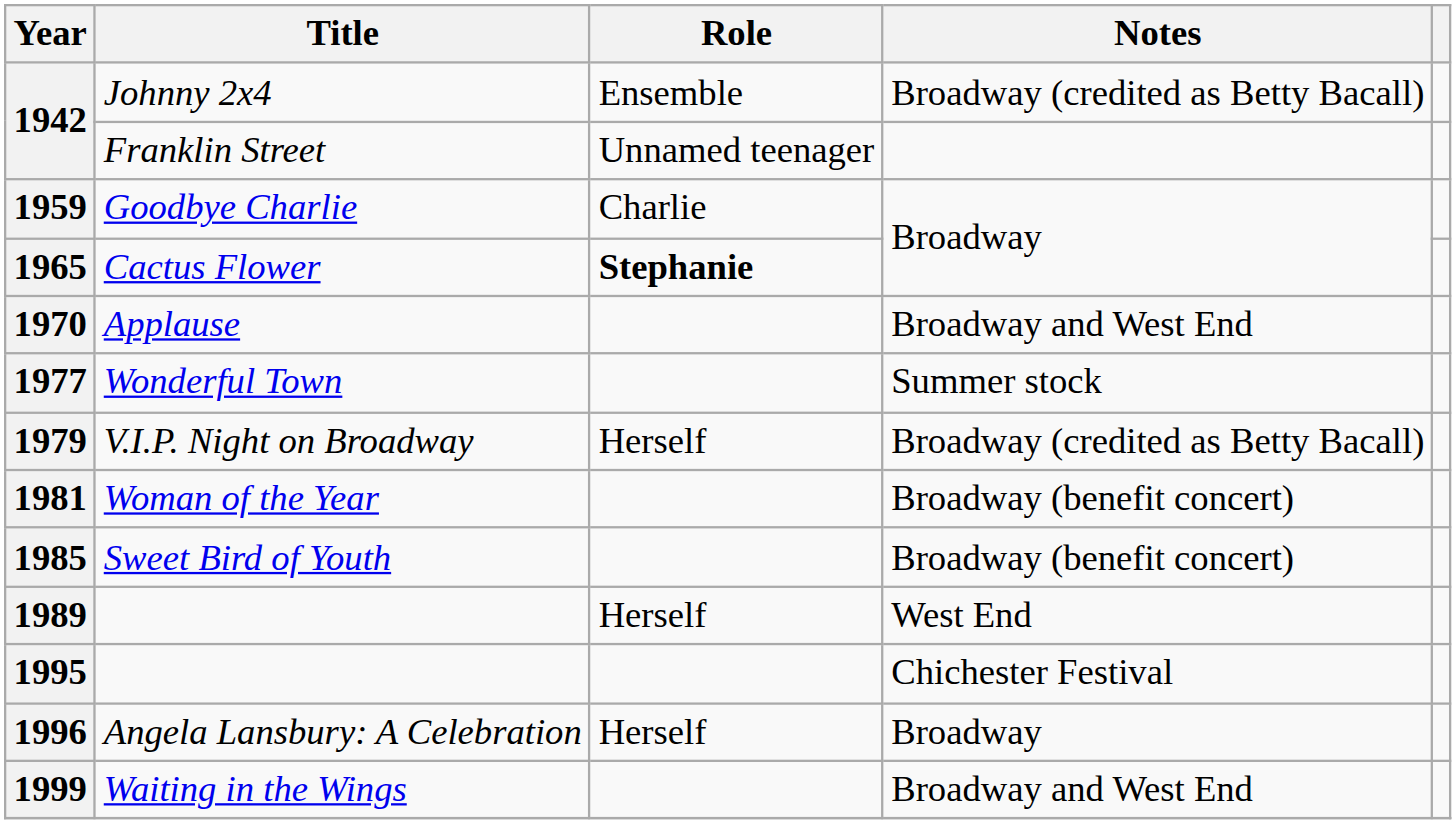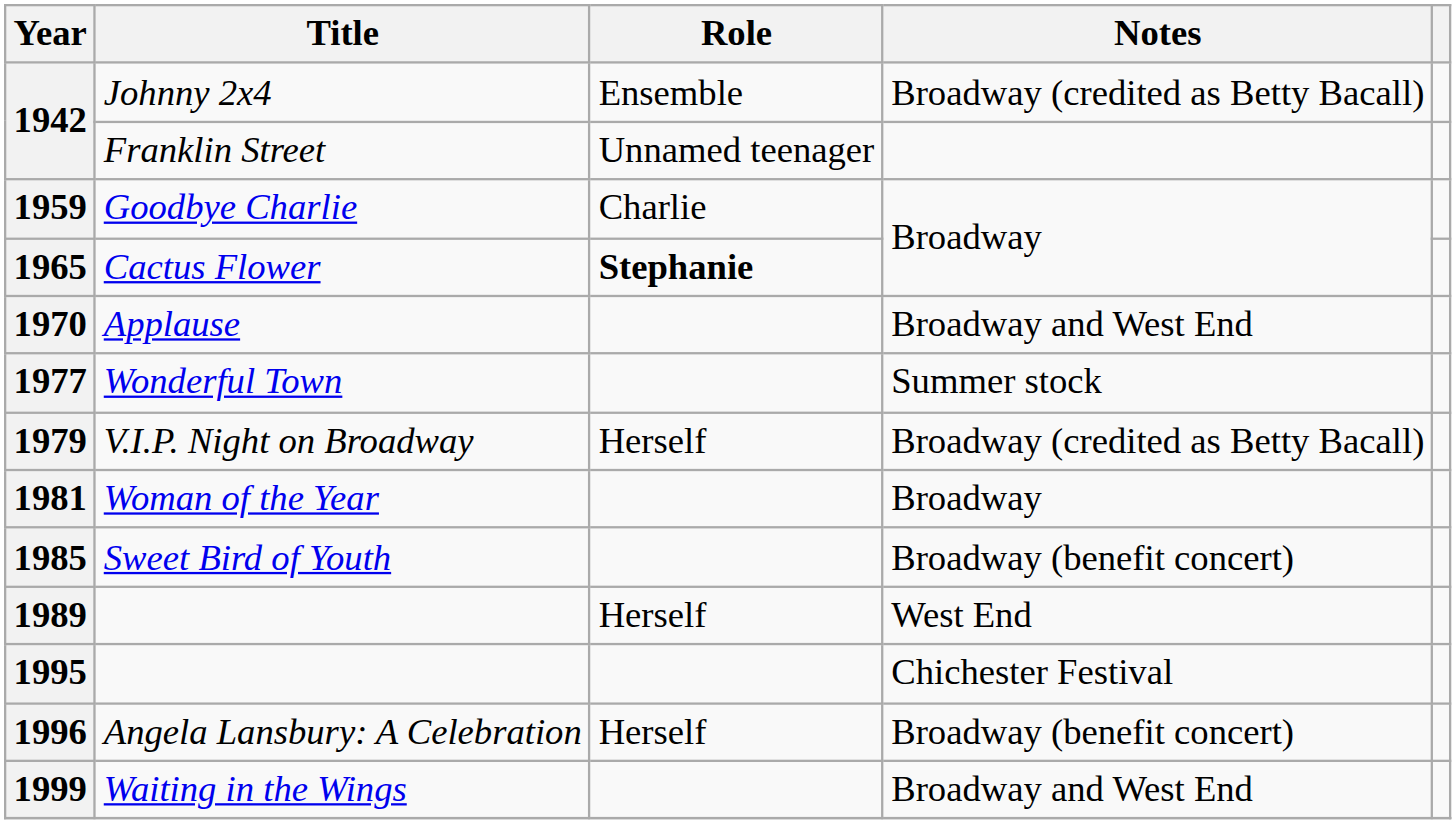1981 | Notes: Broadway (benefit concert) -> Broadway
1996 | Notes: Broadway -> Broadway (benefit concert)
